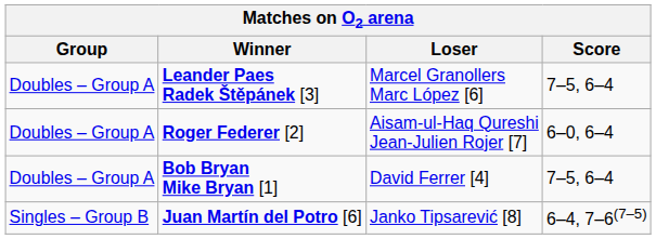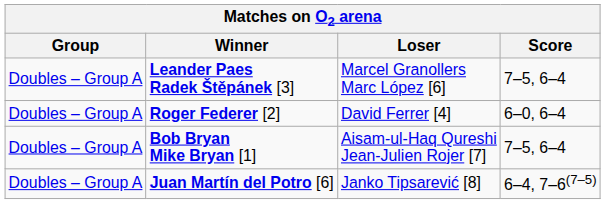Roger Federer [2] | Loser: Aisam-ul-Haq Qureshi Jean-Julien Rojer [7] -> David Ferrer [4]
Bob Bryan Mike Bryan [1] | Loser: David Ferrer [4] -> Aisam-ul-Haq Qureshi Jean-Julien Rojer [7]
Juan Martín del Potro [6] | Group: Singles – Group B -> Doubles – Group A
